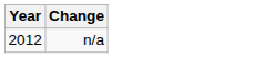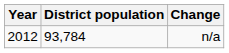+ column: District population | 93,784
